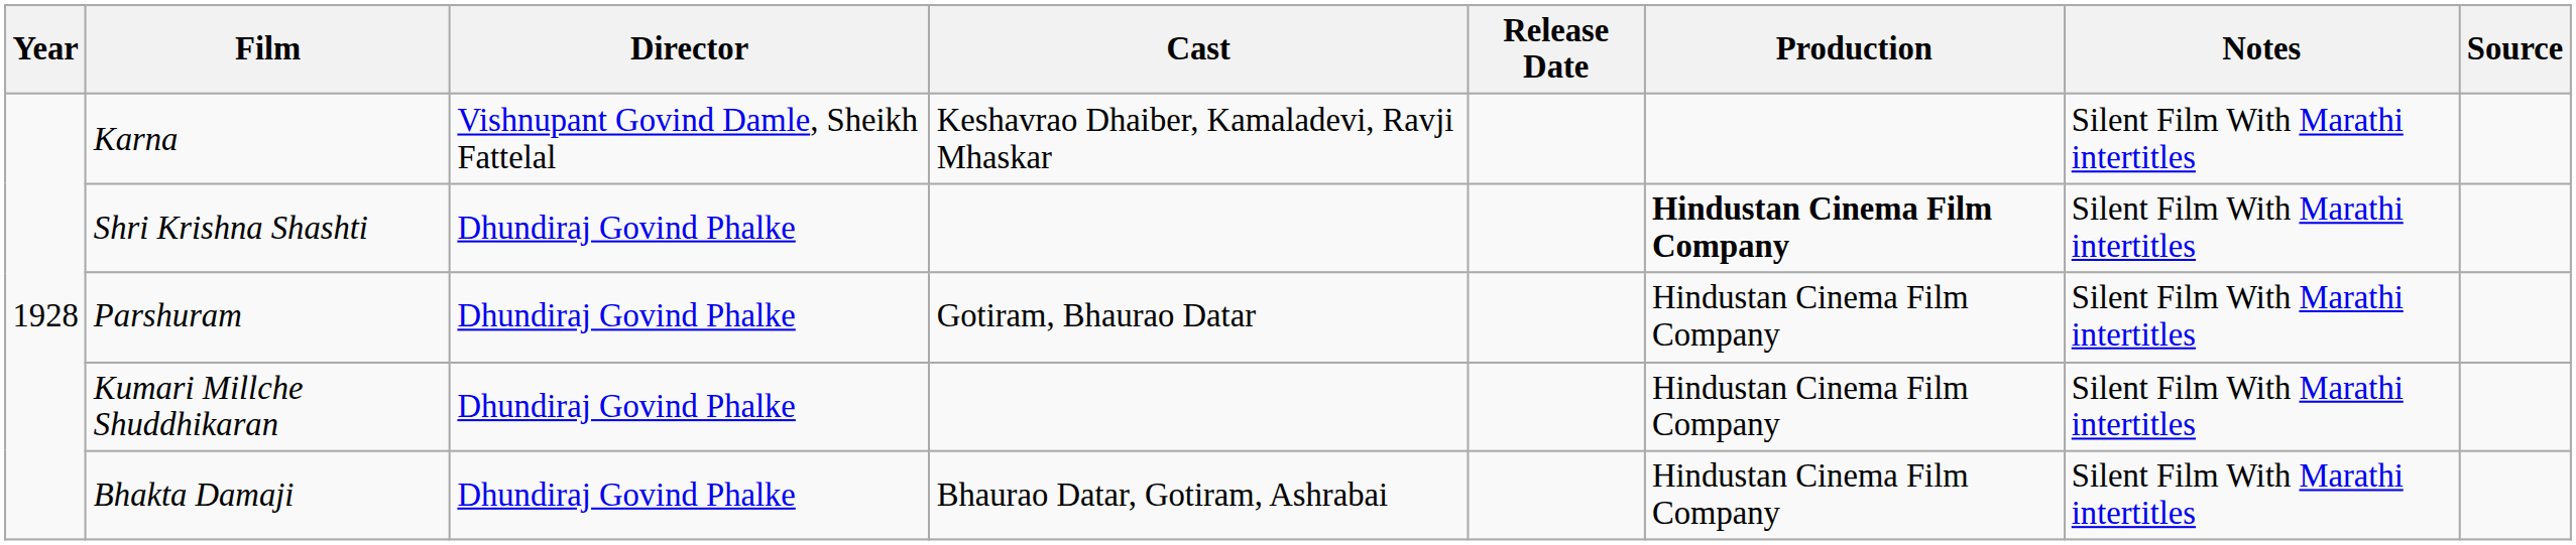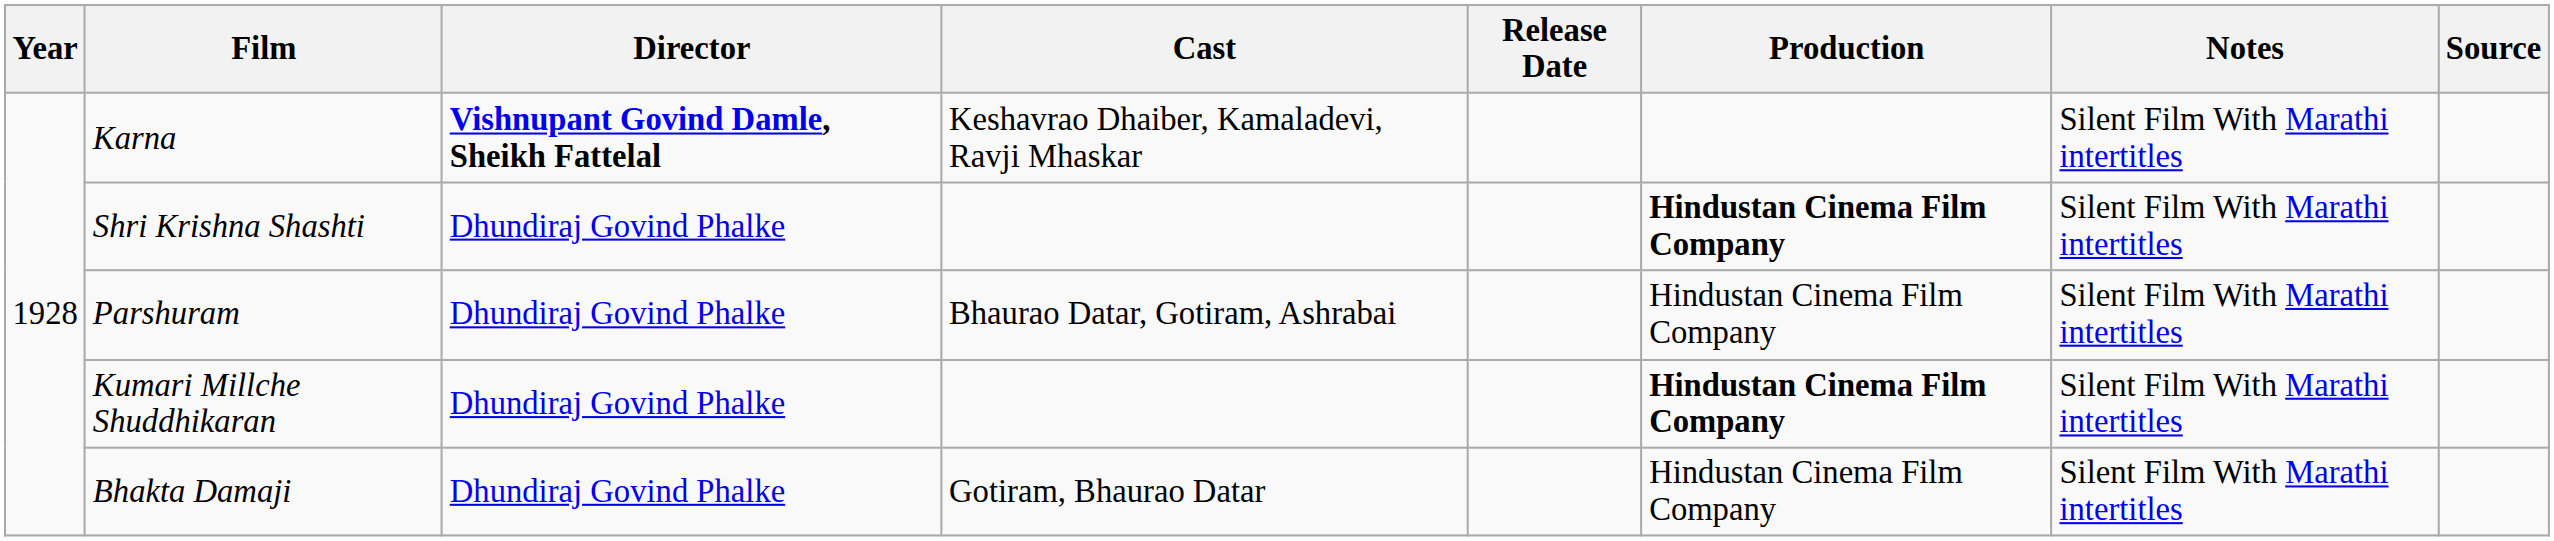Karna | Director: normal -> bold
Parshuram | Cast: Gotiram, Bhaurao Datar -> Bhaurao Datar, Gotiram, Ashrabai
Kumari Millche Shuddhikaran | Production: normal -> bold
Bhakta Damaji | Cast: Bhaurao Datar, Gotiram, Ashrabai -> Gotiram, Bhaurao Datar
